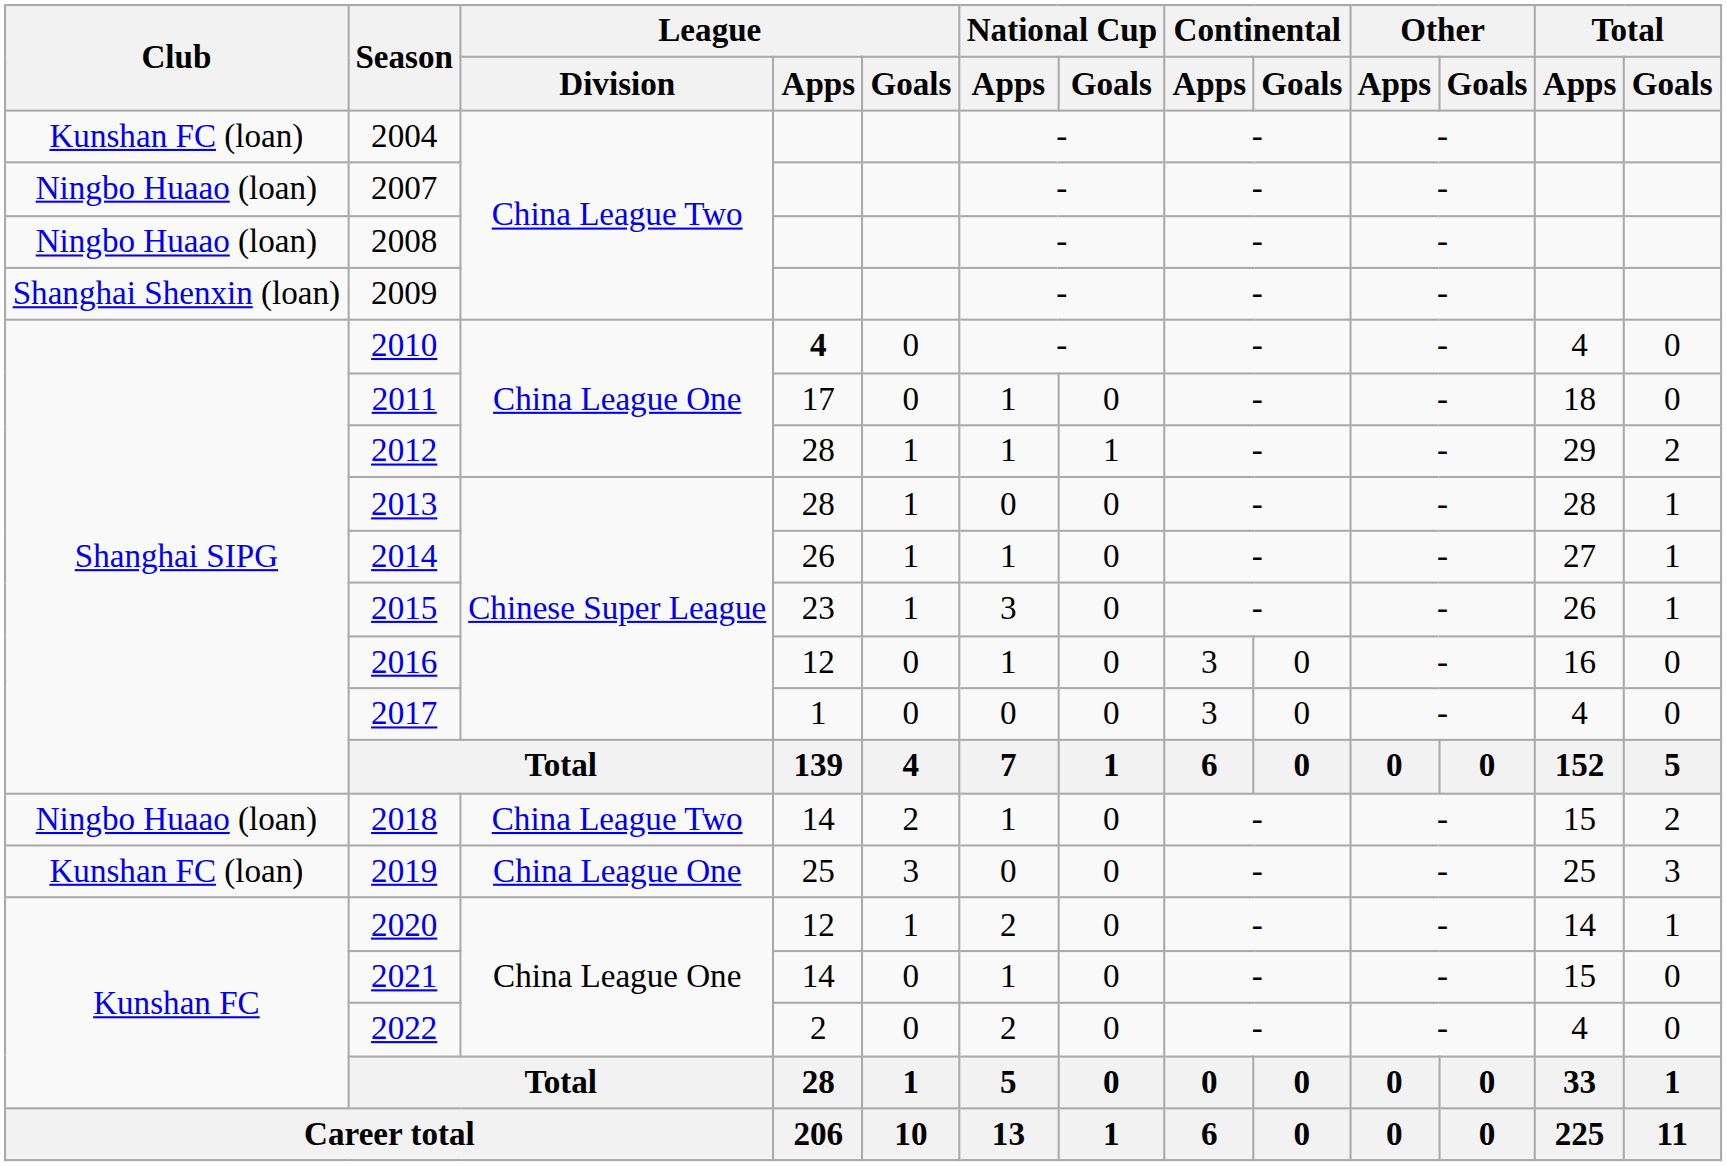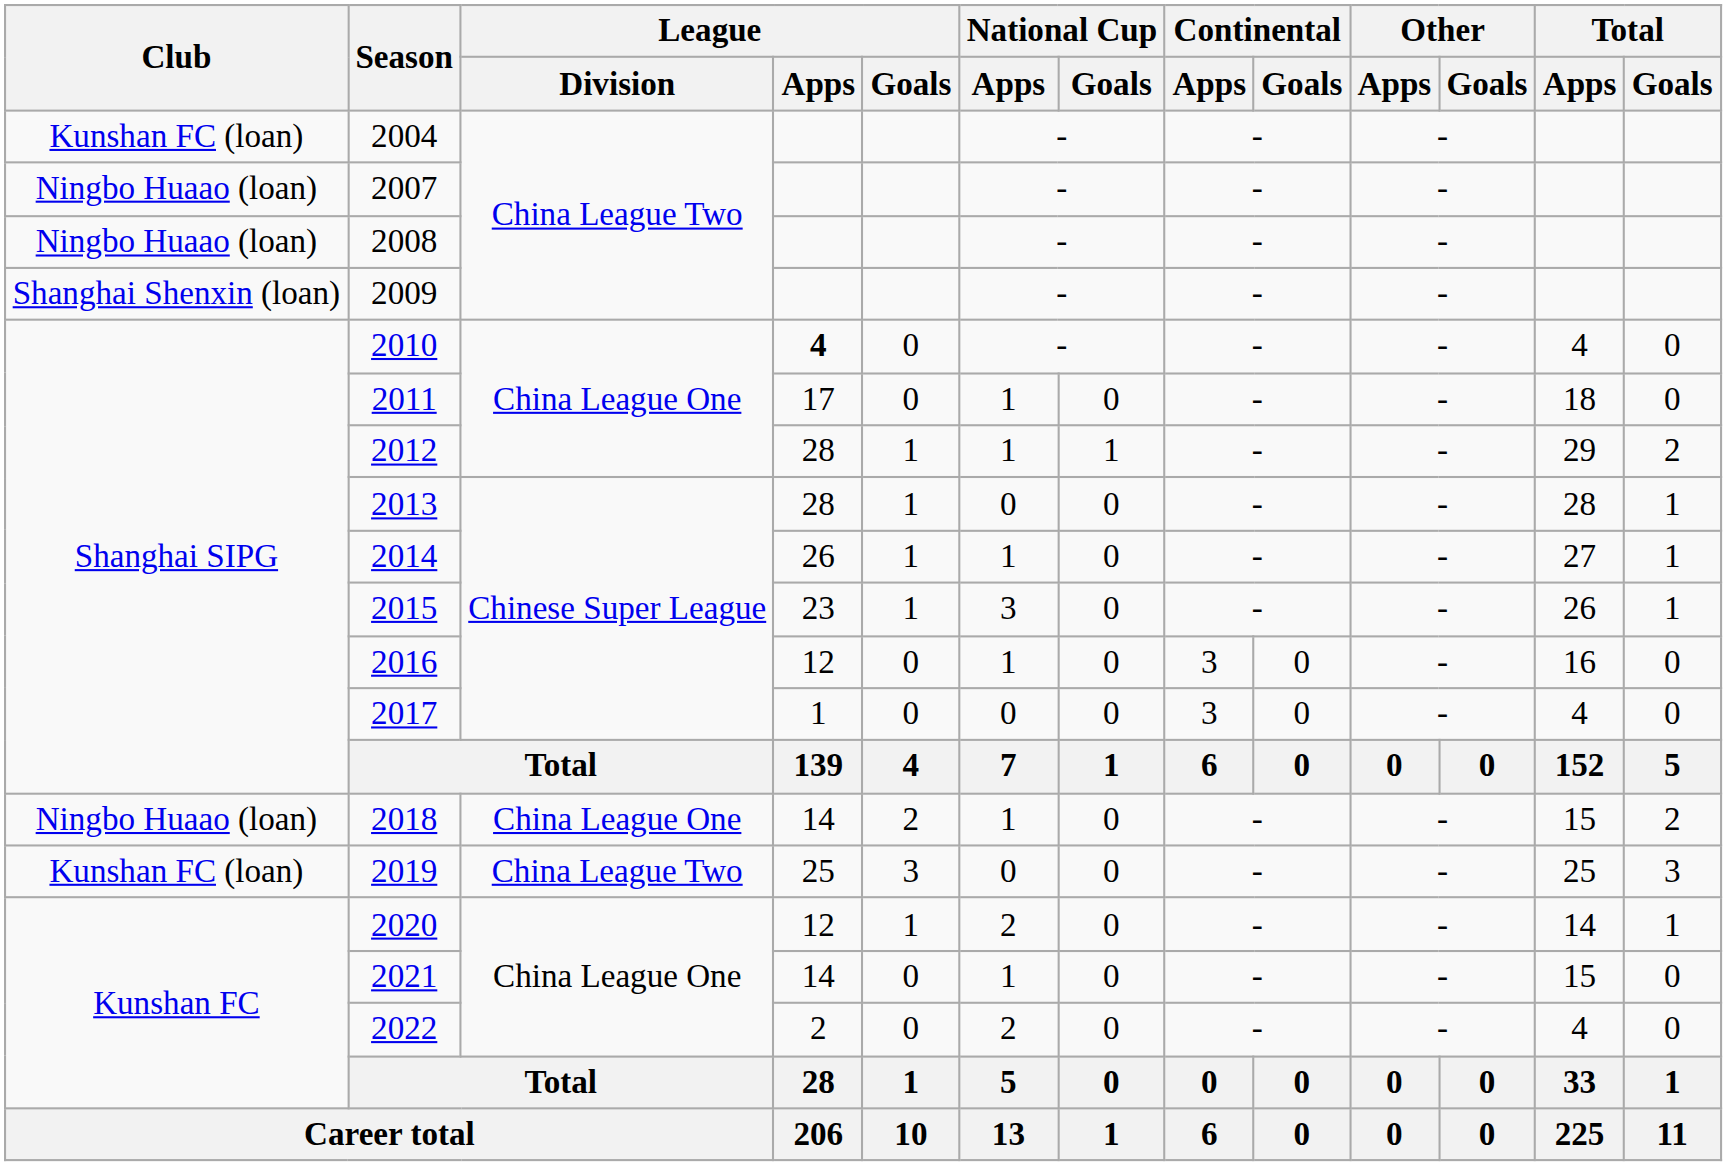2018 | League / Division: China League Two -> China League One
2019 | League / Division: China League One -> China League Two
